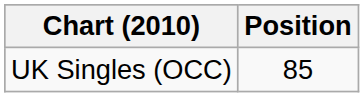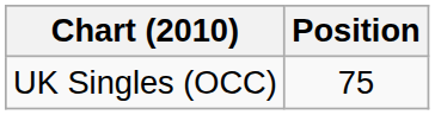UK Singles (OCC) | Position: 85 -> 75
